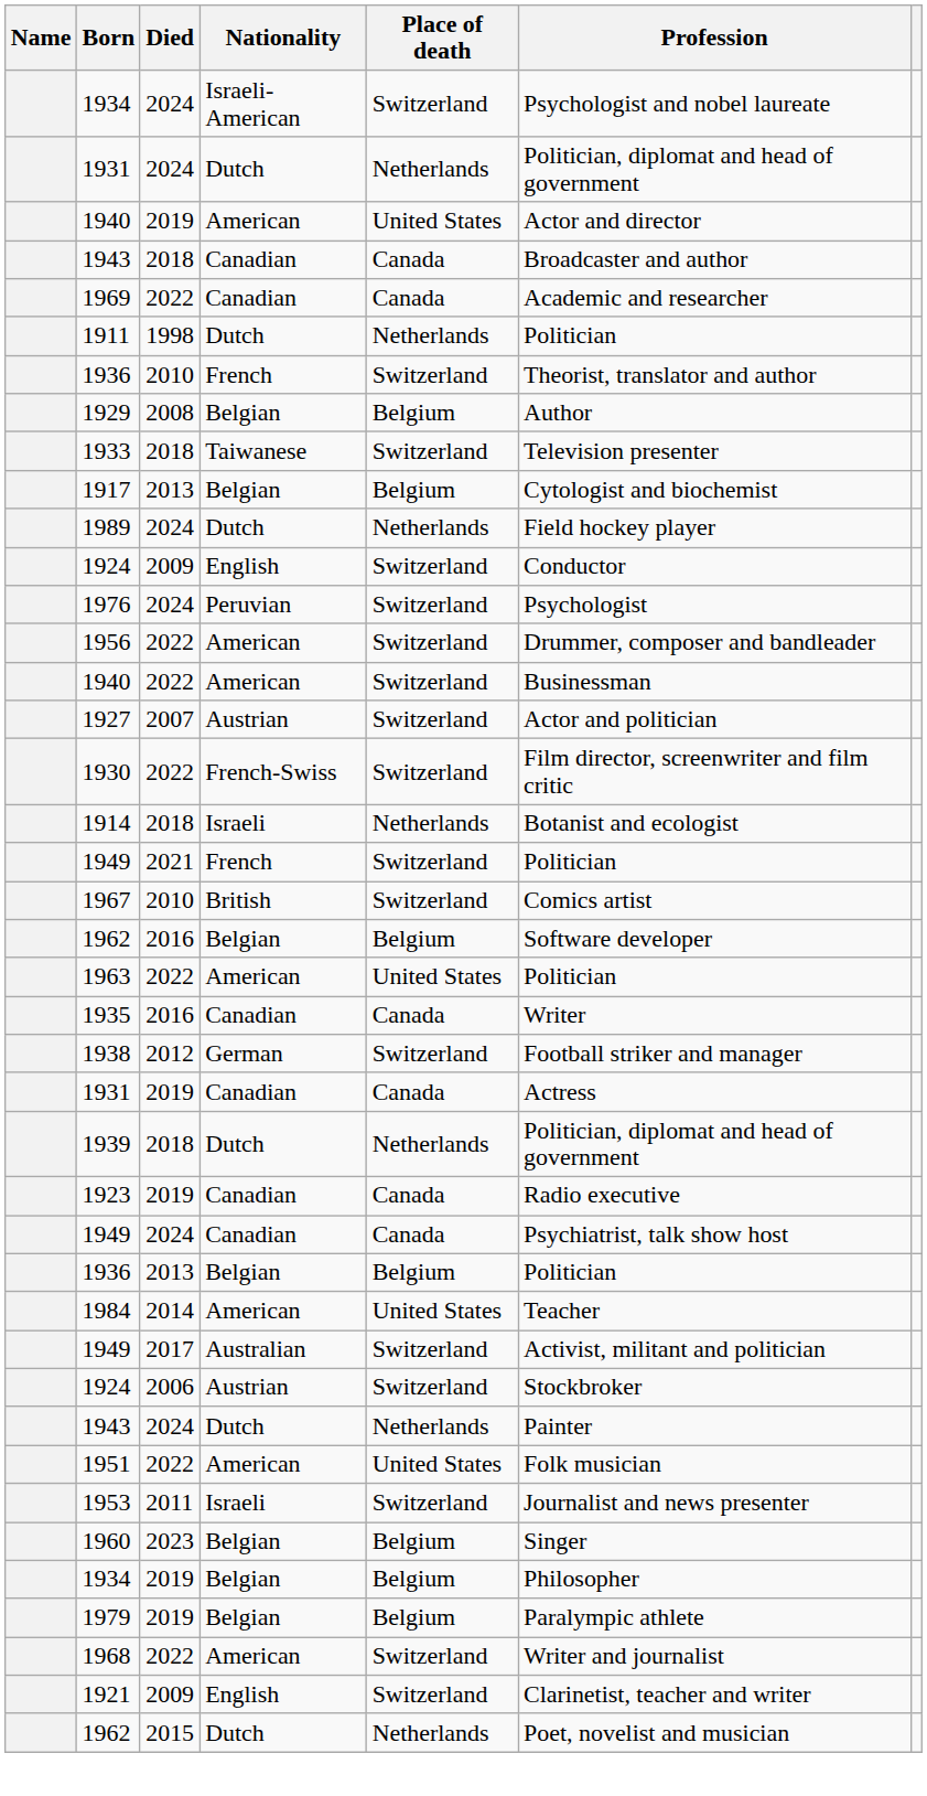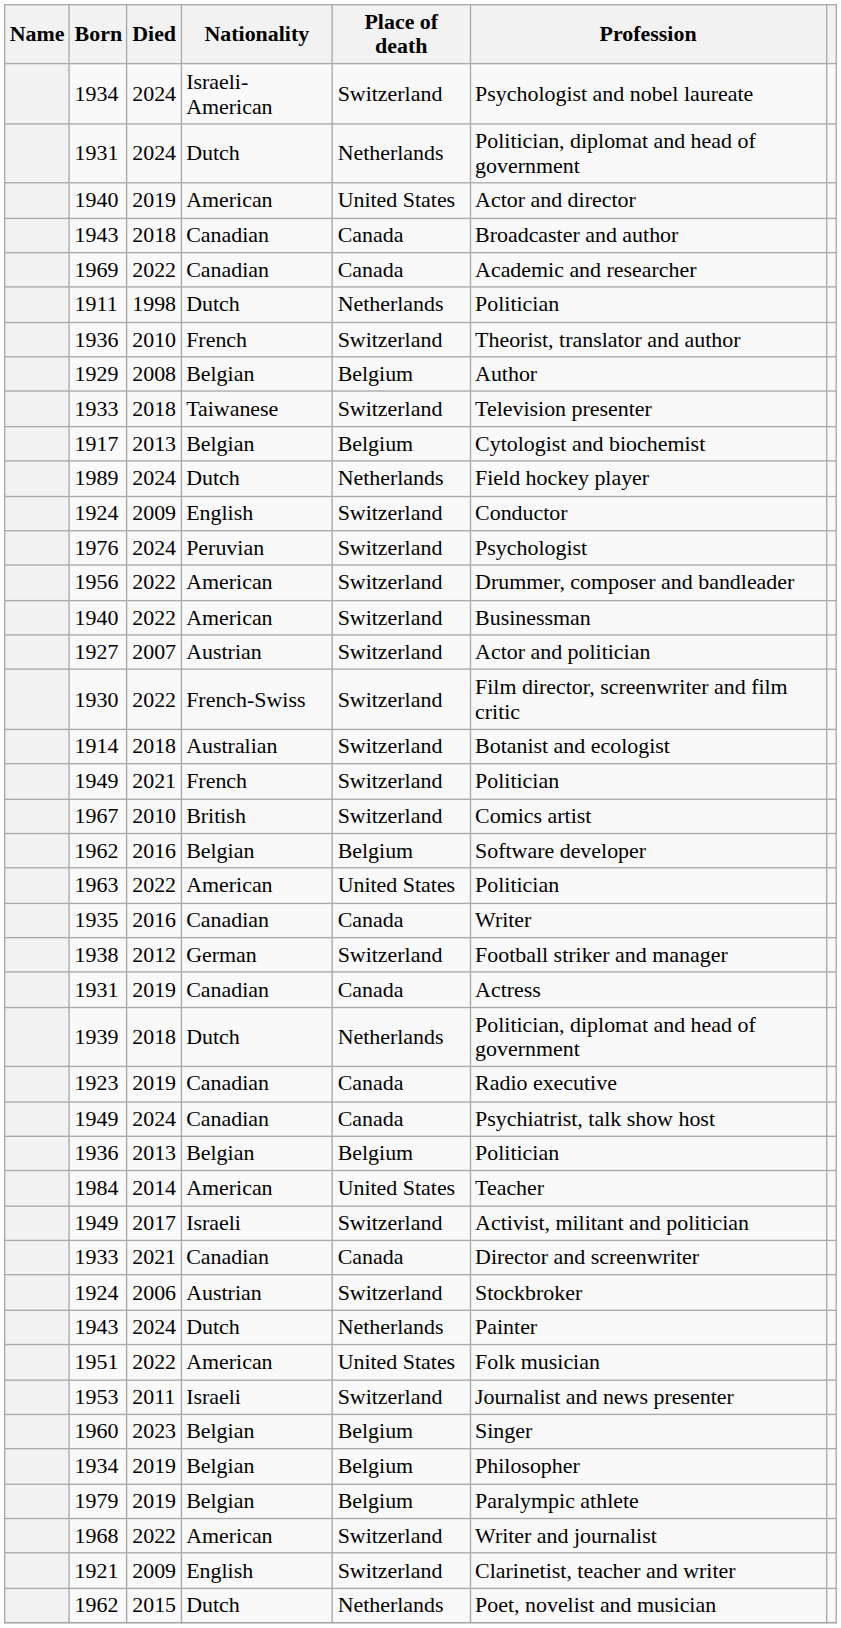1914 | Nationality: Israeli -> Australian
1914 | Place of death: Netherlands -> Switzerland
1949 / 2017 | Nationality: Australian -> Israeli
+ row: 1933 | 2021 | Canadian | Canada | Director and screenwriter
